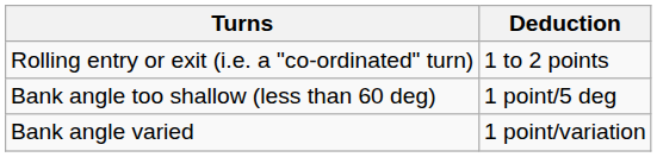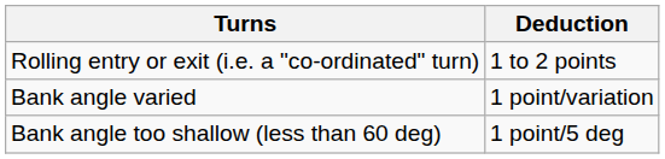rows swapped: Bank angle too shallow (less than 60 deg) <-> Bank angle varied
